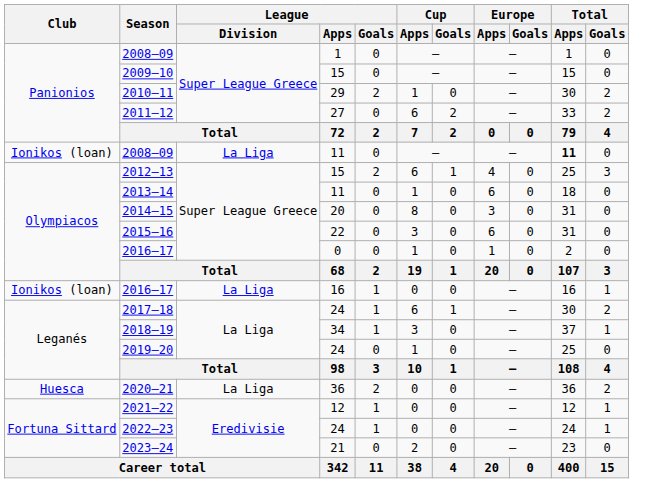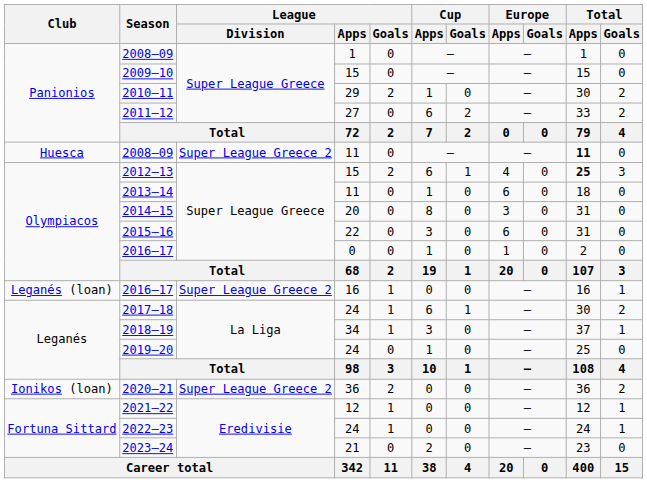2008–09 / 11 | Club: Ionikos (loan) -> Huesca
2008–09 / 11 | League / Division: La Liga -> Super League Greece 2
2012–13 | Total / Apps: normal -> bold
2016–17 / 16 | Club: Ionikos (loan) -> Leganés (loan)
2016–17 / 16 | League / Division: La Liga -> Super League Greece 2
2020–21 | Club: Huesca -> Ionikos (loan)
2020–21 | League / Division: La Liga -> Super League Greece 2
